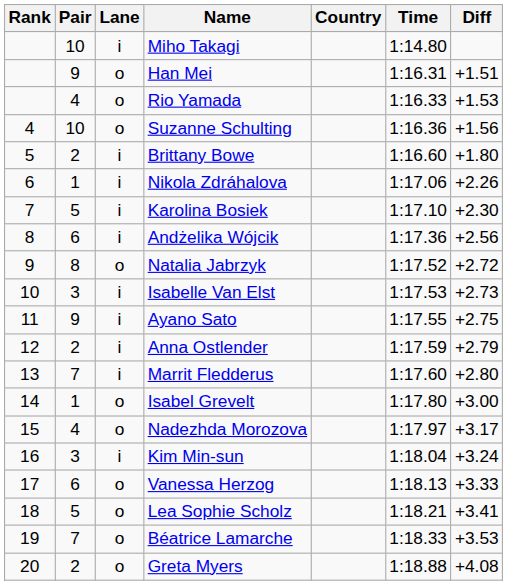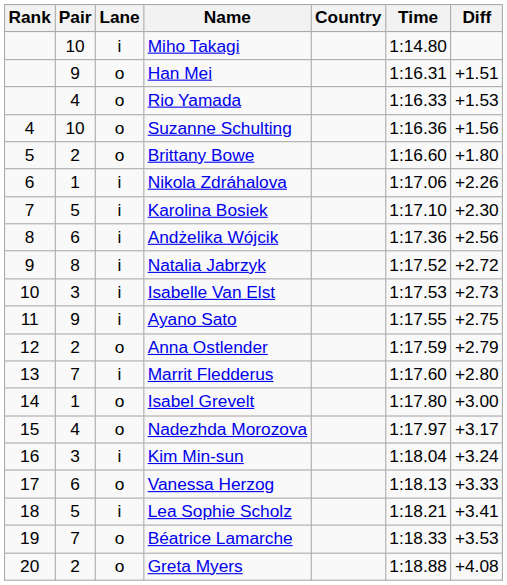Brittany Bowe | Lane: i -> o
Natalia Jabrzyk | Lane: o -> i
Anna Ostlender | Lane: i -> o
Lea Sophie Scholz | Lane: o -> i
